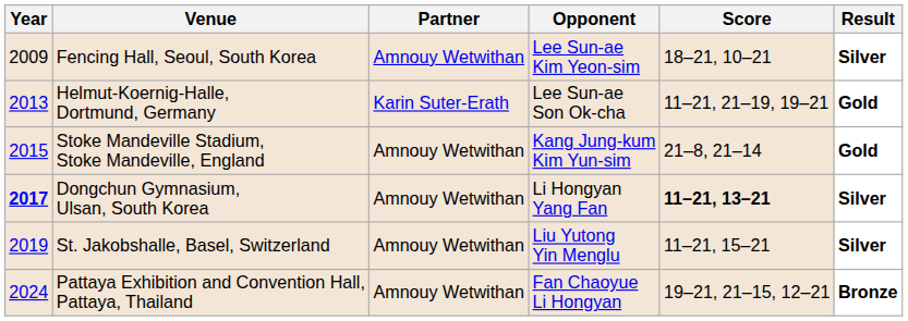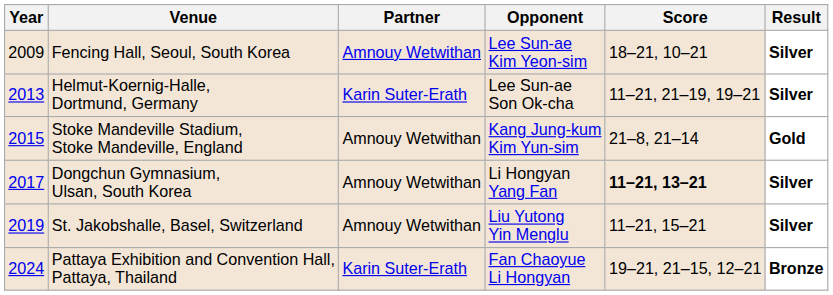Helmut-Koernig-Halle, Dortmund, Germany | Result: Gold -> Silver
Dongchun Gymnasium, Ulsan, South Korea | Year: bold -> normal
Pattaya Exhibition and Convention Hall, Pattaya, Thailand | Partner: Amnouy Wetwithan -> Karin Suter-Erath
